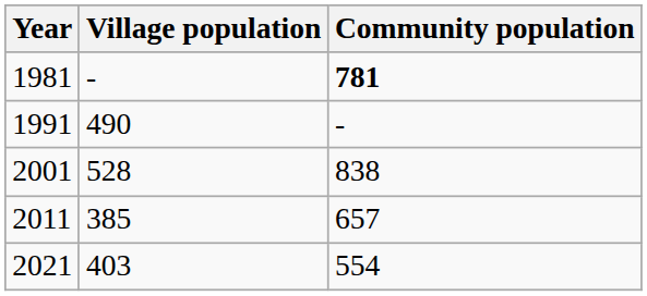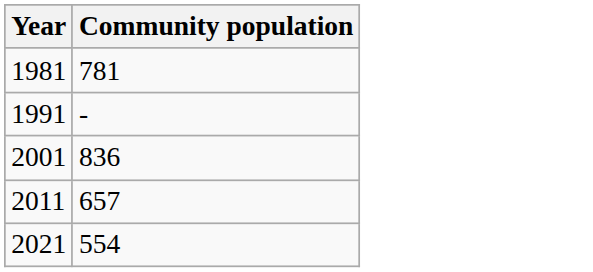- column: Village population | - | 490 | 528 | 385 | 403
1981 | Community population: bold -> normal
2001 | Community population: 838 -> 836
